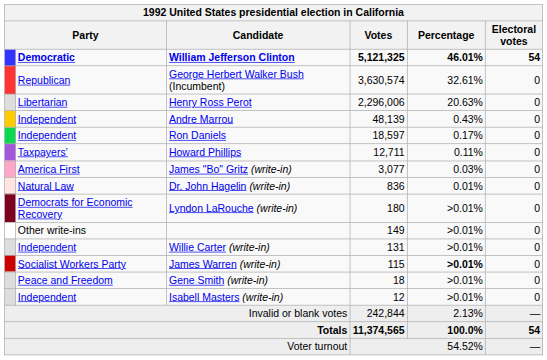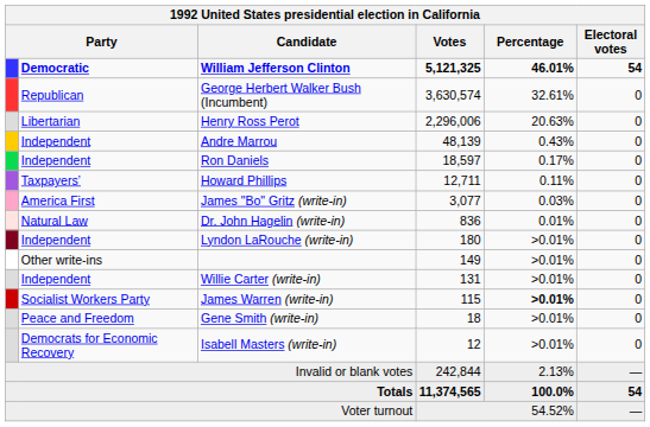Lyndon LaRouche (write-in) | column 2: Democrats for Economic Recovery -> Independent
Isabell Masters (write-in) | column 2: Independent -> Democrats for Economic Recovery
